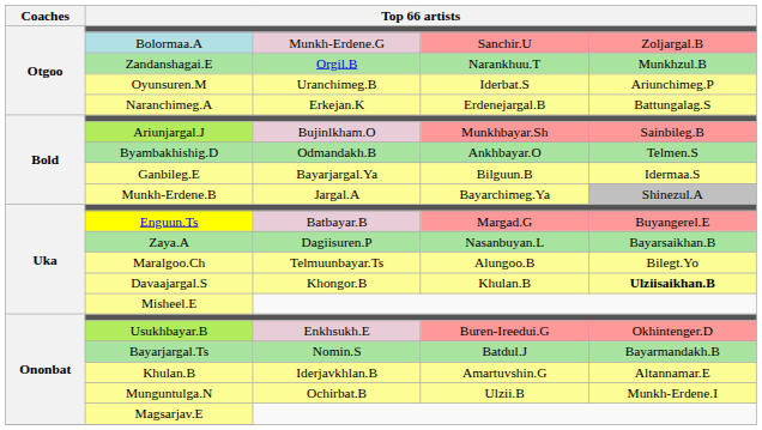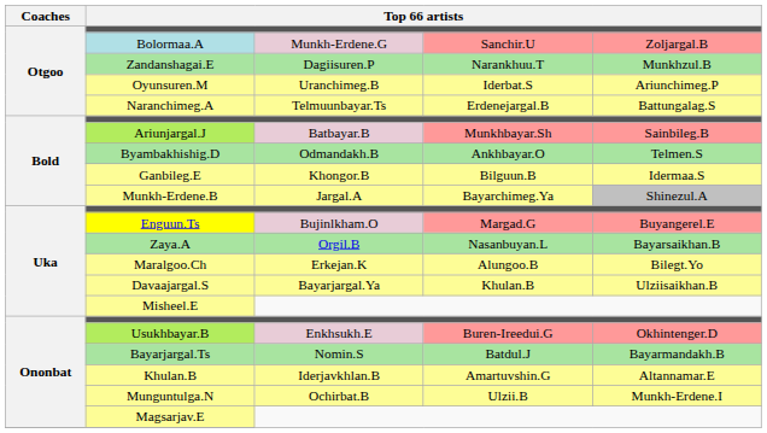Zandanshagai.E | column 3: Orgil.B -> Dagiisuren.P
Naranchimeg.A | column 3: Erkejan.K -> Telmuunbayar.Ts
Ariunjargal.J | column 3: Bujinlkham.O -> Batbayar.B
Ganbileg.E | column 3: Bayarjargal.Ya -> Khongor.B
Enguun.Ts | column 3: Batbayar.B -> Bujinlkham.O
Zaya.A | column 3: Dagiisuren.P -> Orgil.B
Maralgoo.Ch | column 3: Telmuunbayar.Ts -> Erkejan.K
Davaajargal.S | column 3: Khongor.B -> Bayarjargal.Ya
Davaajargal.S | column 5: bold -> normal
